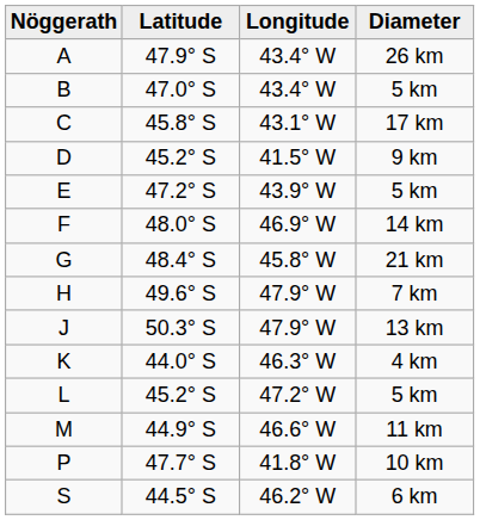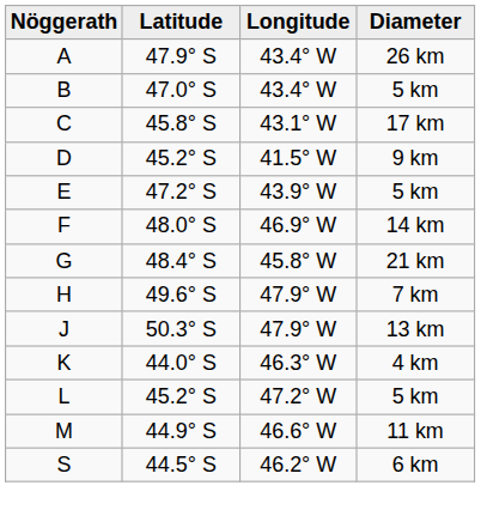- row: P | 47.7° S | 41.8° W | 10 km
